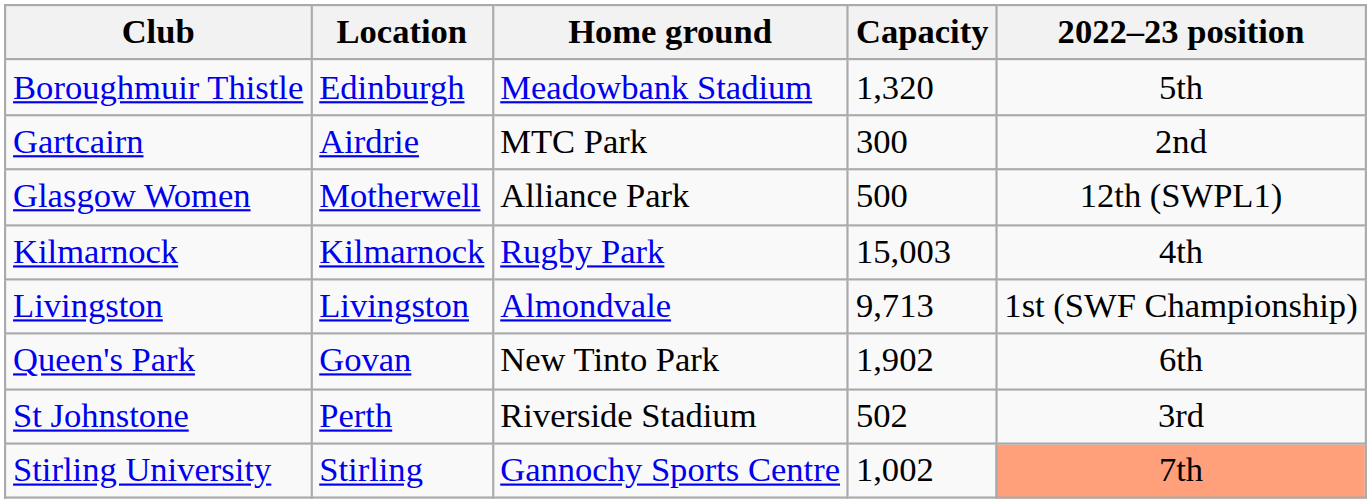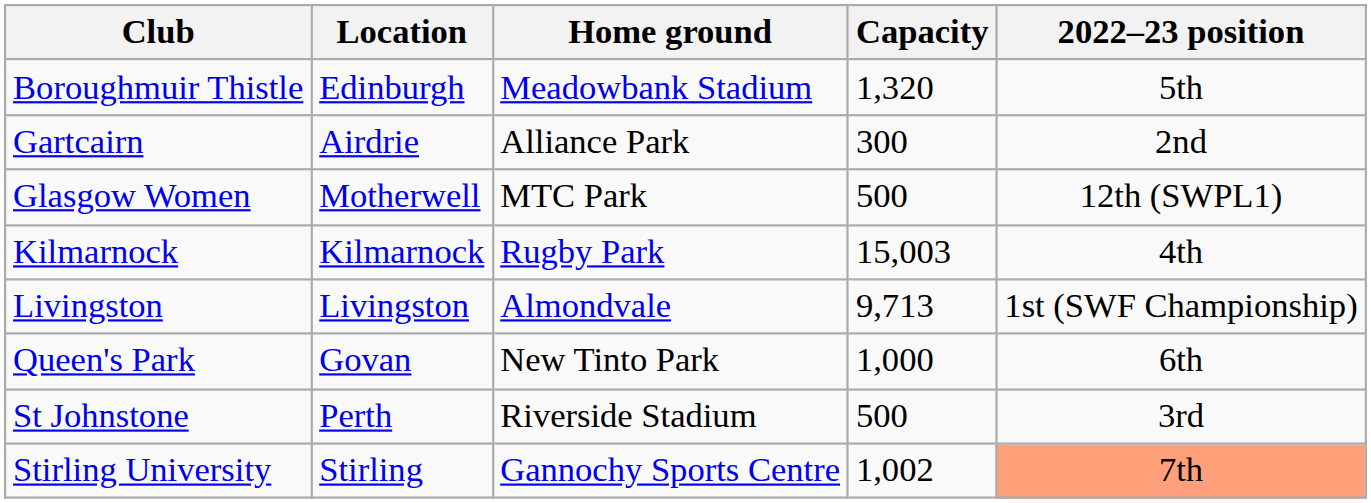Gartcairn | Home ground: MTC Park -> Alliance Park
Glasgow Women | Home ground: Alliance Park -> MTC Park
Queen's Park | Capacity: 1,902 -> 1,000
St Johnstone | Capacity: 502 -> 500
